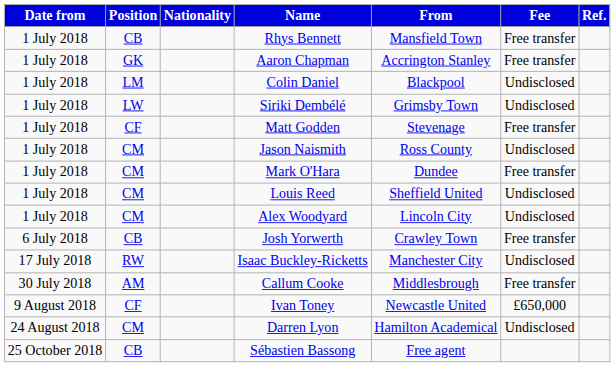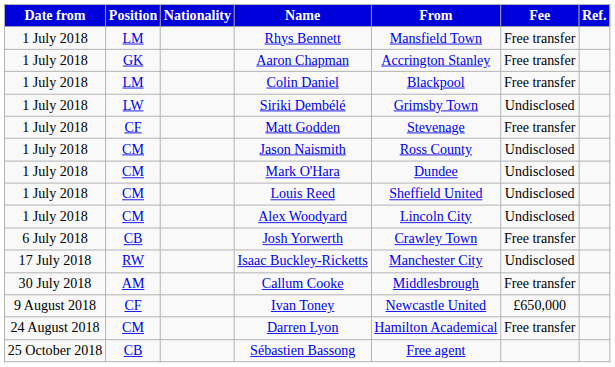Rhys Bennett | Position: CB -> LM
Colin Daniel | Fee: Undisclosed -> Free transfer
Mark O'Hara | Fee: Free transfer -> Undisclosed
Darren Lyon | Fee: Undisclosed -> Free transfer
